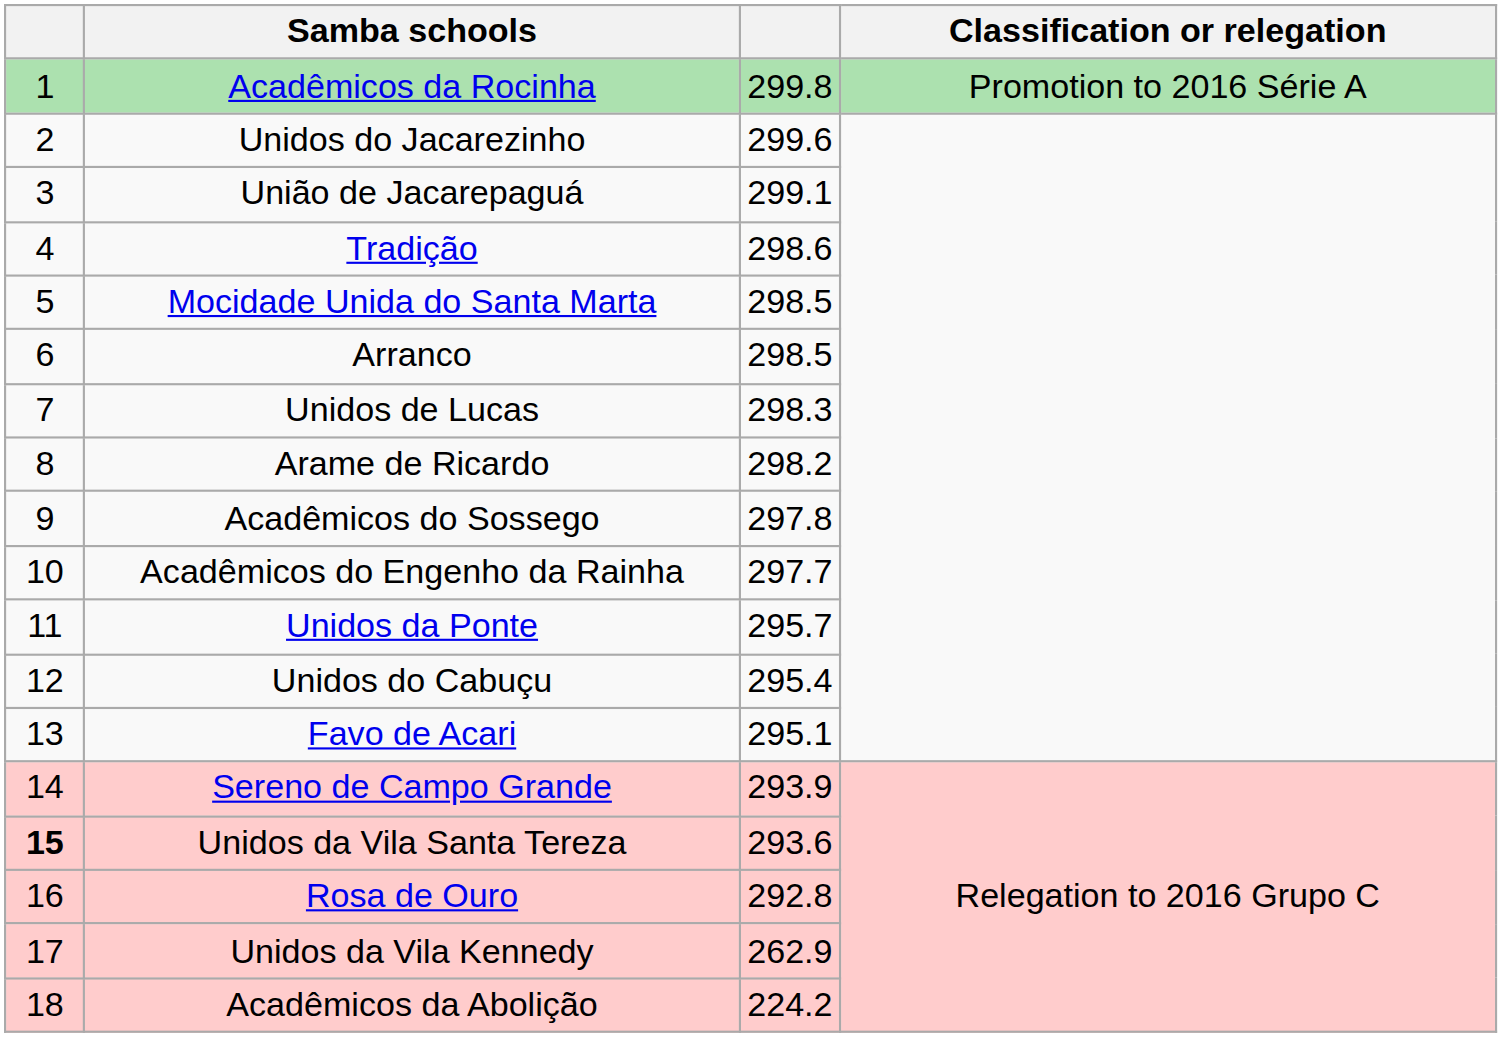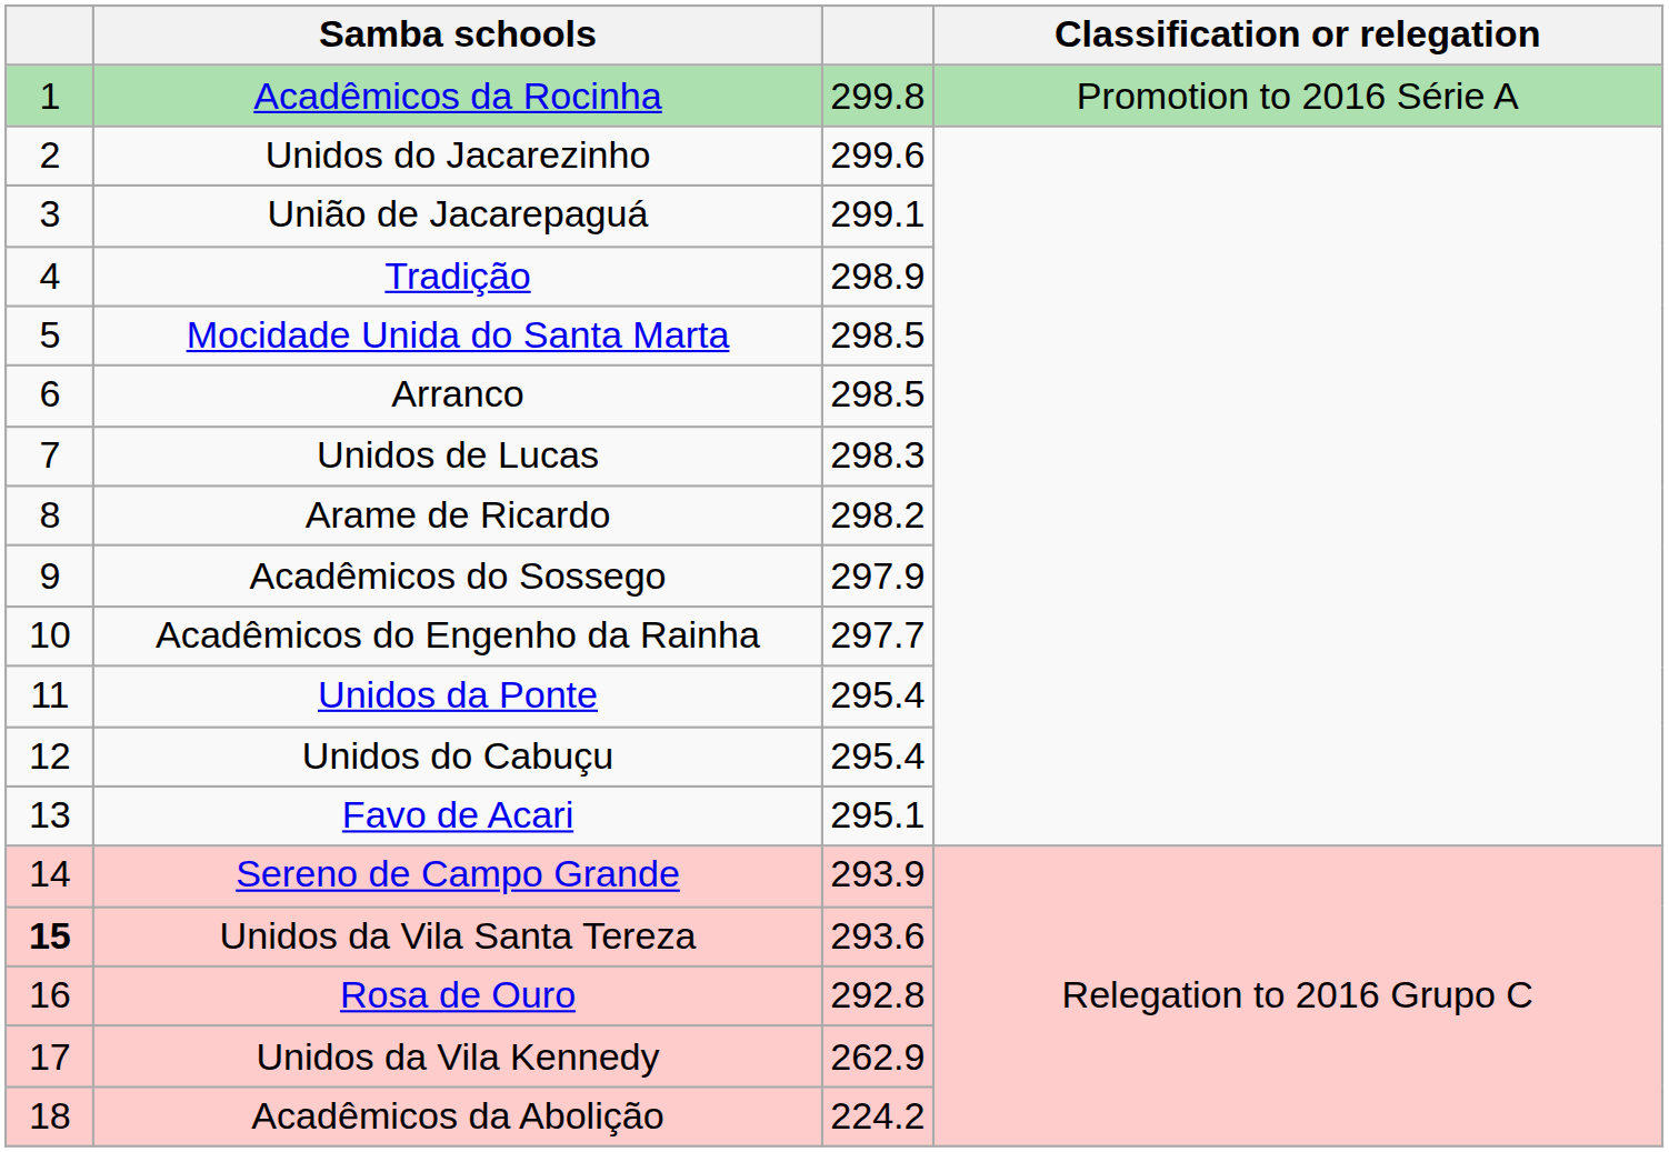Tradição | column 3: 298.6 -> 298.9
Acadêmicos do Sossego | column 3: 297.8 -> 297.9
Unidos da Ponte | column 3: 295.7 -> 295.4
